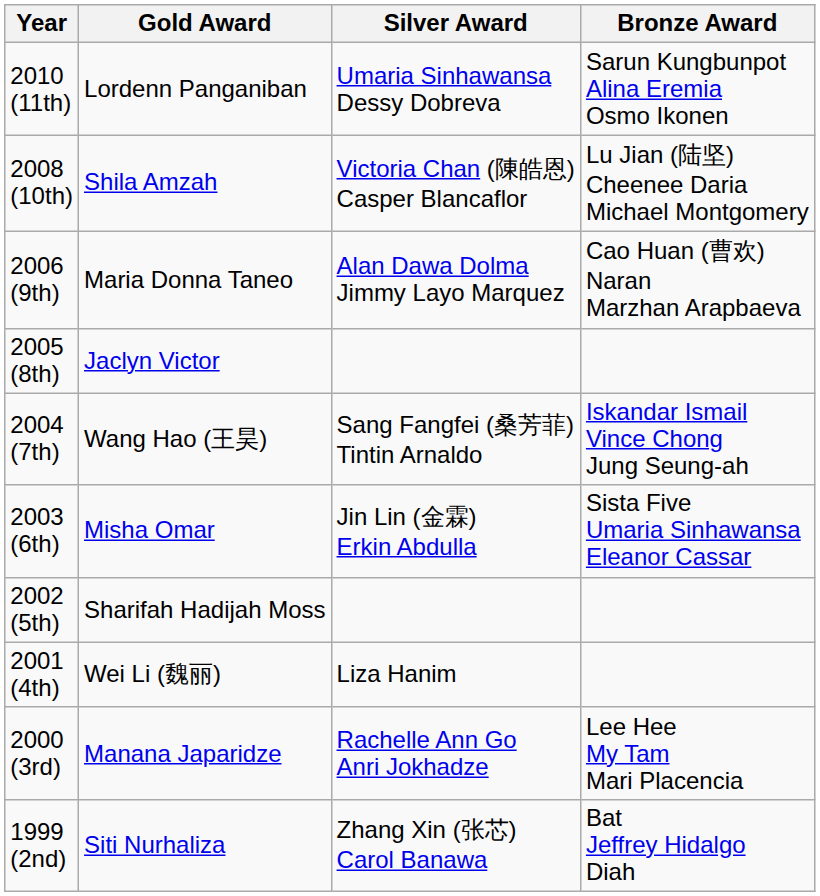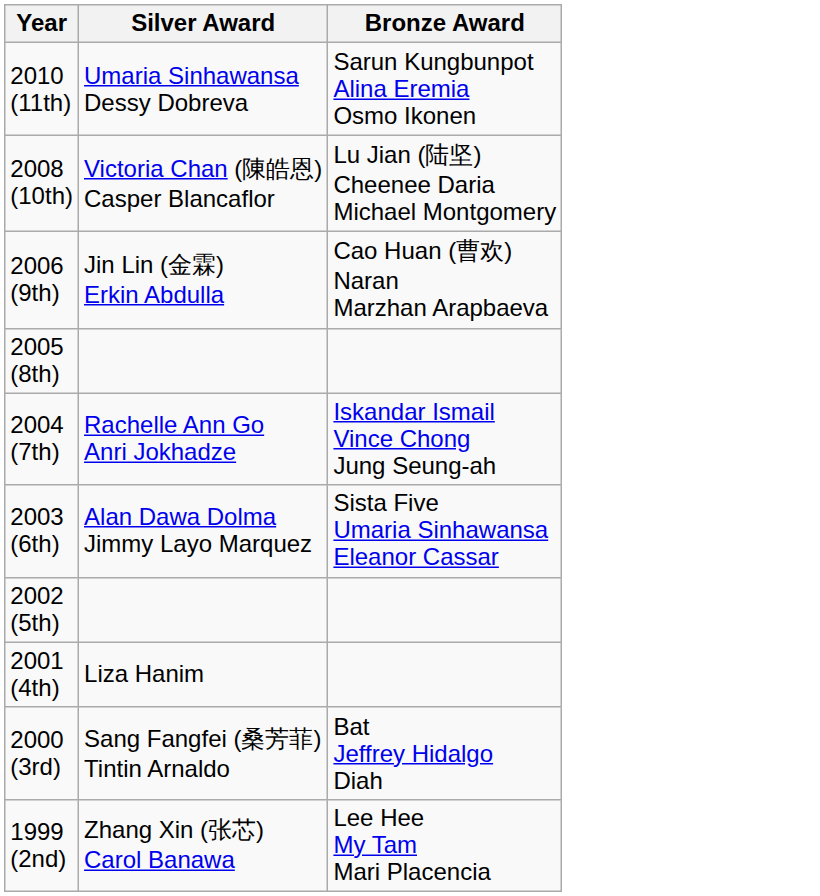- column: Gold Award | Lordenn Panganiban | Shila Amzah | Maria Donna Taneo | Jaclyn Victor | Wang Hao (王昊) | Misha Omar | Sharifah Hadijah Moss | Wei Li (魏丽) | Manana Japaridze | Siti Nurhaliza
2006 (9th) | Silver Award: Alan Dawa Dolma Jimmy Layo Marquez -> Jin Lin (金霖) Erkin Abdulla
2004 (7th) | Silver Award: Sang Fangfei (桑芳菲) Tintin Arnaldo -> Rachelle Ann Go Anri Jokhadze
2003 (6th) | Silver Award: Jin Lin (金霖) Erkin Abdulla -> Alan Dawa Dolma Jimmy Layo Marquez
2000 (3rd) | Silver Award: Rachelle Ann Go Anri Jokhadze -> Sang Fangfei (桑芳菲) Tintin Arnaldo
2000 (3rd) | Bronze Award: Lee Hee My Tam Mari Placencia -> Bat Jeffrey Hidalgo Diah
1999 (2nd) | Bronze Award: Bat Jeffrey Hidalgo Diah -> Lee Hee My Tam Mari Placencia
